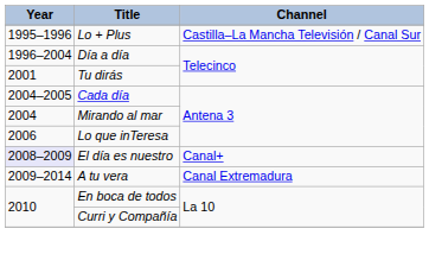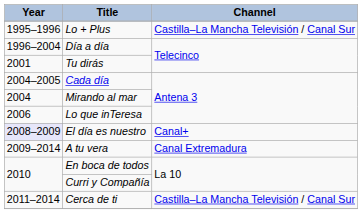+ row: 2011–2014 | Cerca de ti | Castilla–La Mancha Televisión / Canal Sur
